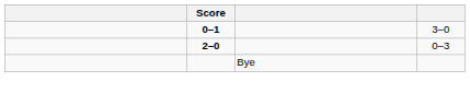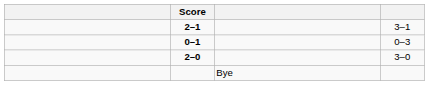+ row: 2–1 | 3–1
0–1 | column 4: 3–0 -> 0–3
2–0 | column 4: 0–3 -> 3–0
